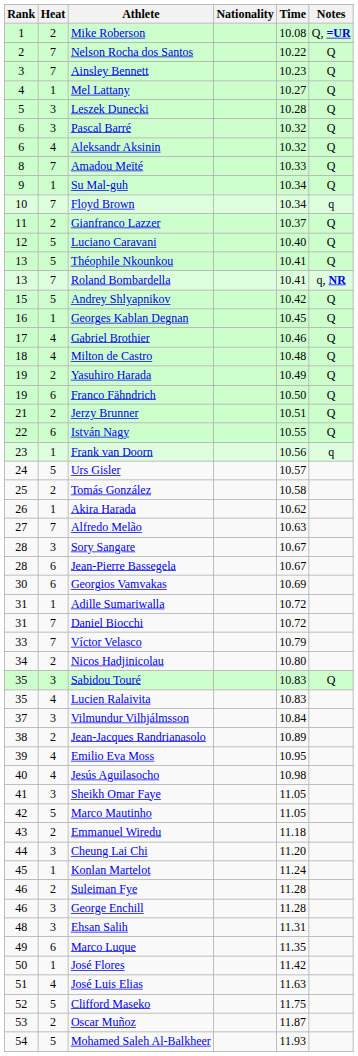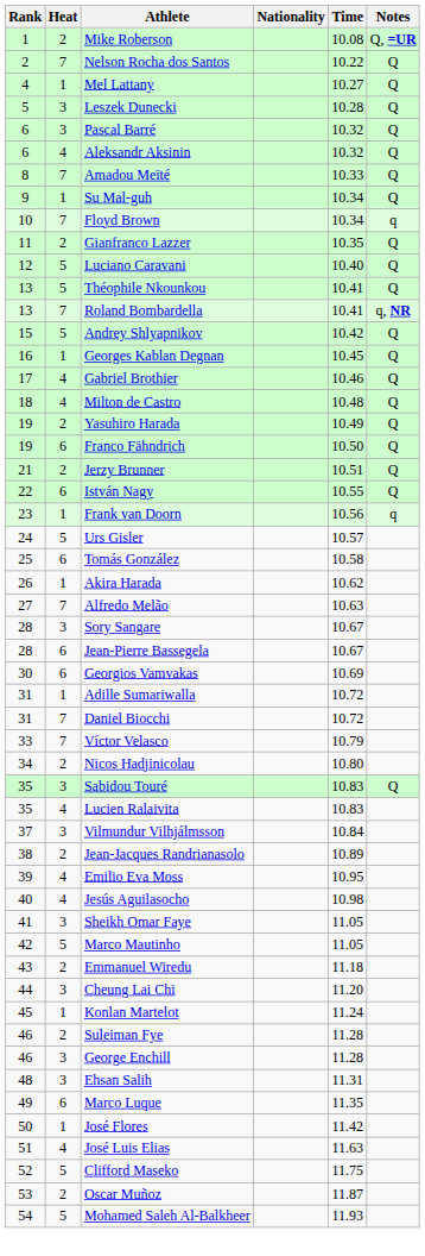- row: 3 | 7 | Ainsley Bennett | 10.23 | Q
Gianfranco Lazzer | Time: 10.37 -> 10.35
Tomás González | Heat: 2 -> 6
